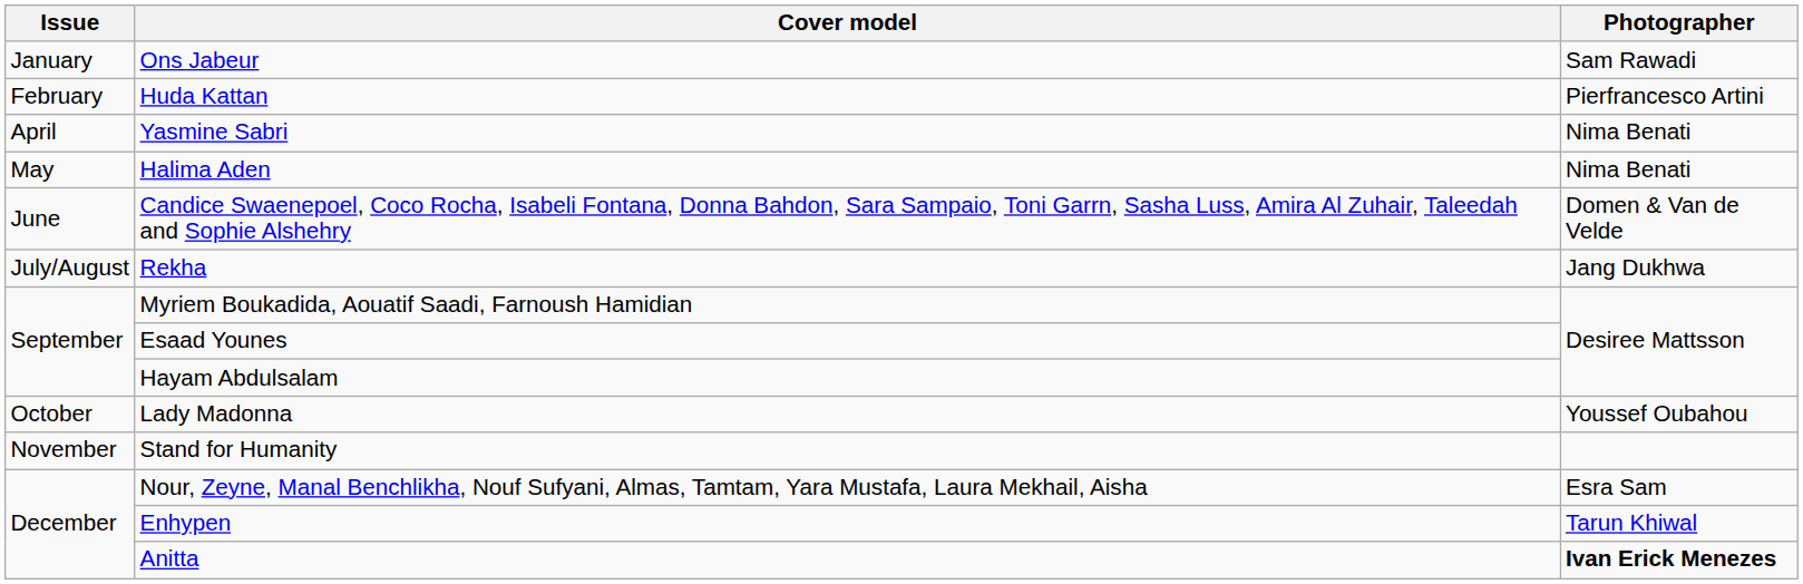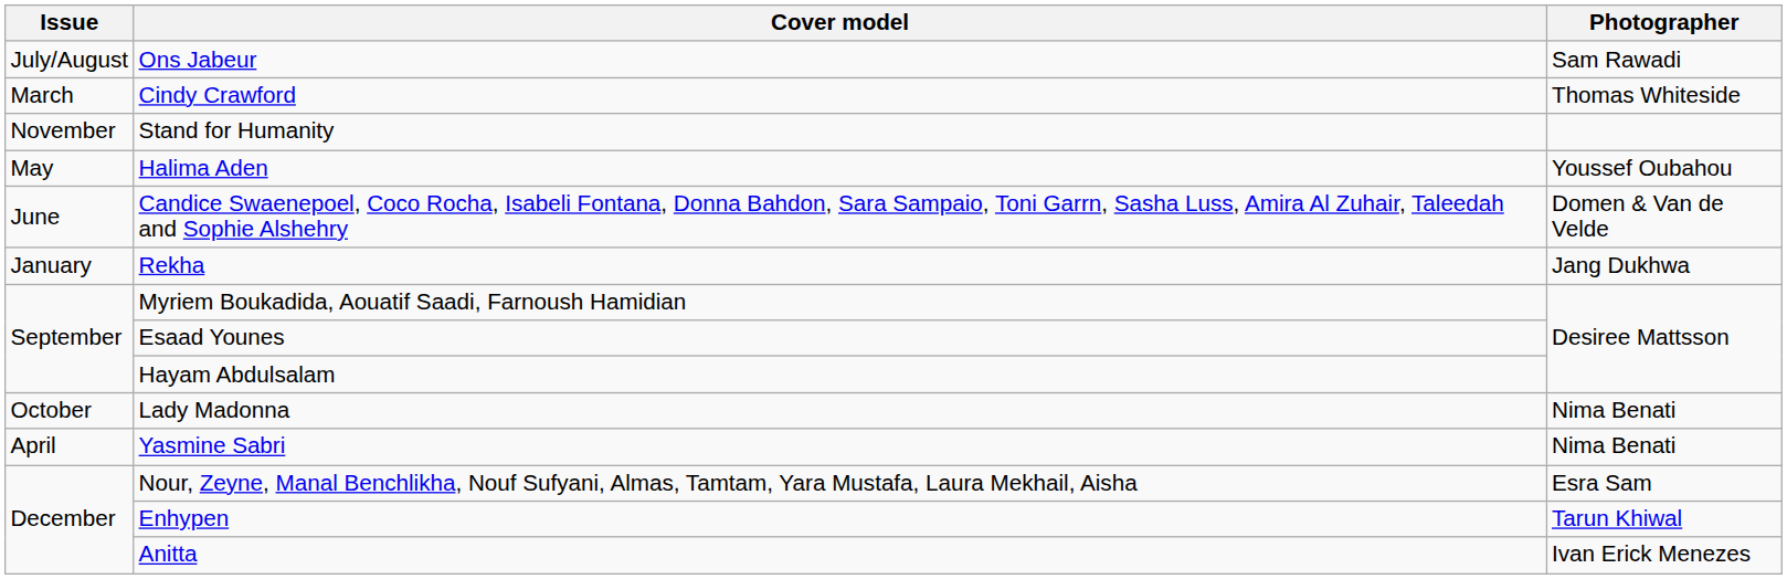Ons Jabeur | Issue: January -> July/August
- row: February | Huda Kattan | Pierfrancesco Artini
+ row: March | Cindy Crawford | Thomas Whiteside
rows swapped: Yasmine Sabri <-> Stand for Humanity
Halima Aden | Photographer: Nima Benati -> Youssef Oubahou
Rekha | Issue: July/August -> January
Lady Madonna | Photographer: Youssef Oubahou -> Nima Benati
Anitta | Photographer: bold -> normal
